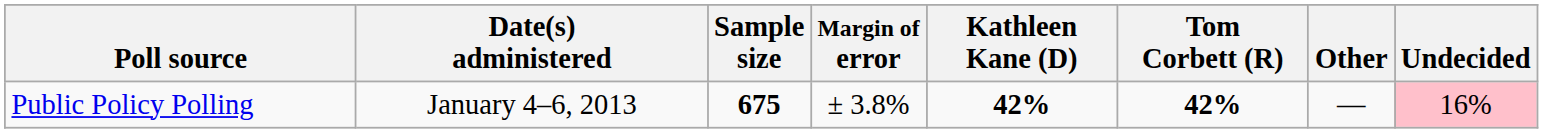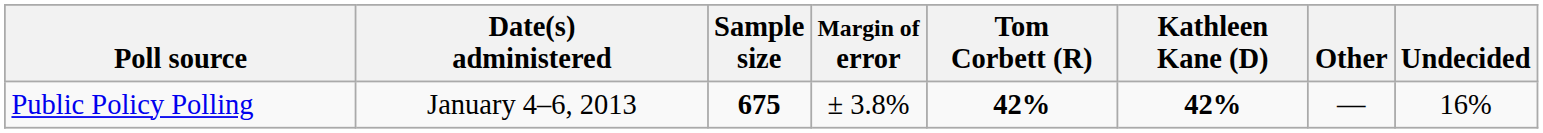columns swapped: Tom Corbett (R) <-> Kathleen Kane (D)
Public Policy Polling | Undecided: pink background -> no background
